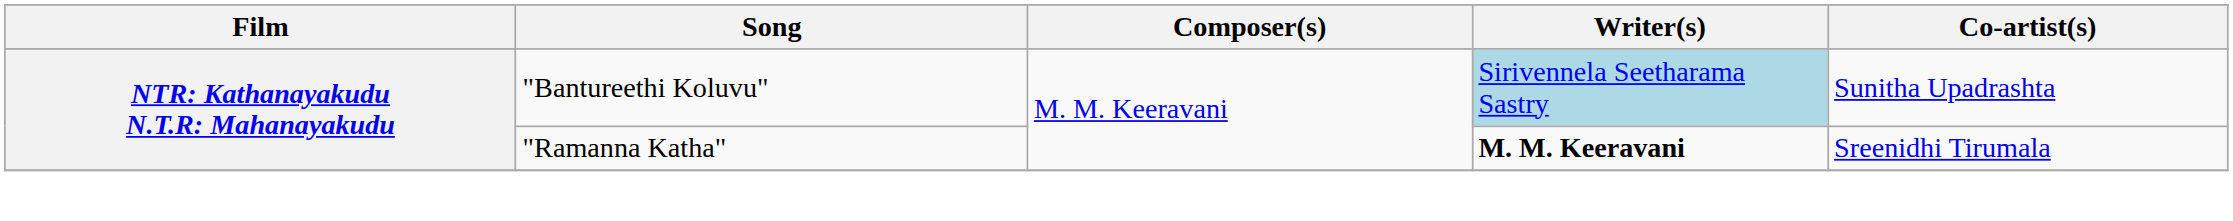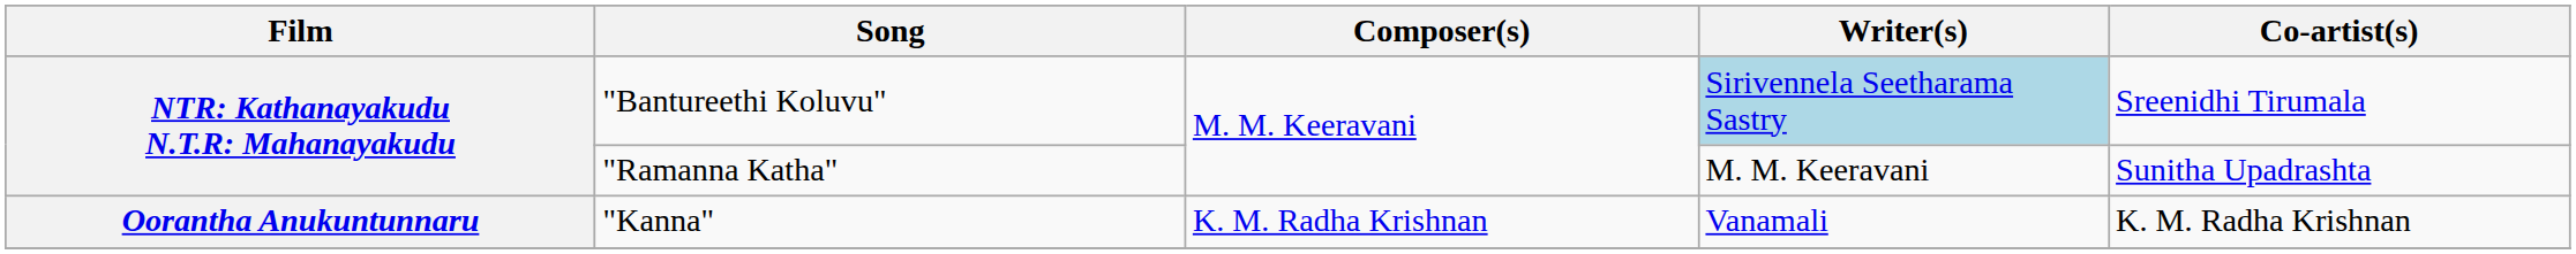"Bantureethi Koluvu" | Co-artist(s): Sunitha Upadrashta -> Sreenidhi Tirumala
"Ramanna Katha" | Writer(s): bold -> normal
"Ramanna Katha" | Co-artist(s): Sreenidhi Tirumala -> Sunitha Upadrashta
+ row: Oorantha Anukuntunnaru | "Kanna" | K. M. Radha Krishnan | Vanamali | K. M. Radha Krishnan
